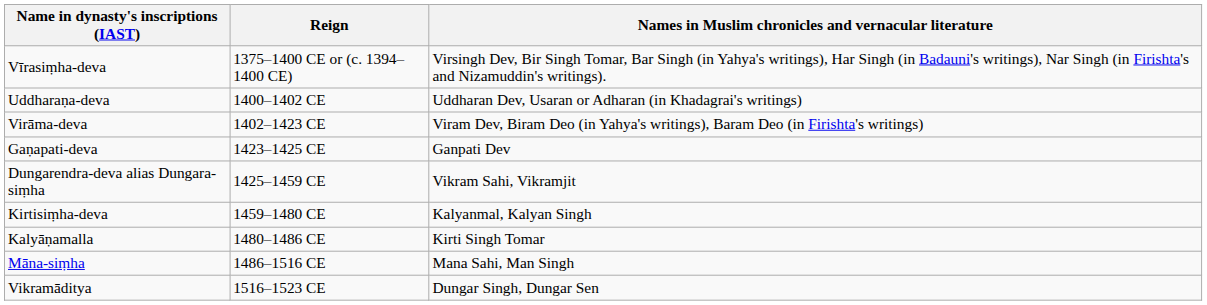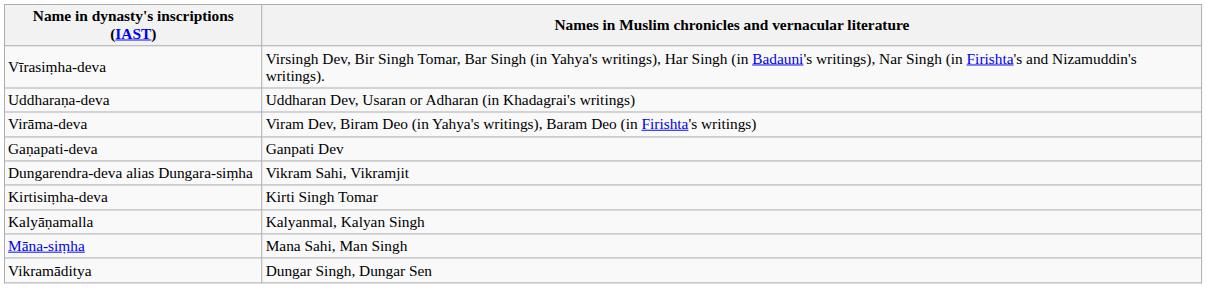- column: Reign | 1375–1400 CE or (c. 1394–1400 CE) | 1400–1402 CE | 1402–1423 CE | 1423–1425 CE | 1425–1459 CE | 1459–1480 CE | 1480–1486 CE | 1486–1516 CE | 1516–1523 CE
Kirtisiṃha-deva | Names in Muslim chronicles and vernacular literature: Kalyanmal, Kalyan Singh -> Kirti Singh Tomar
Kalyāṇamalla | Names in Muslim chronicles and vernacular literature: Kirti Singh Tomar -> Kalyanmal, Kalyan Singh
